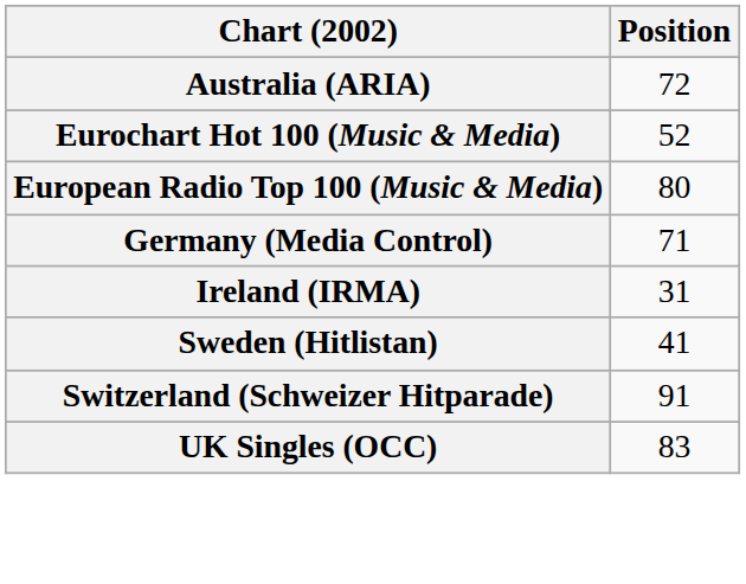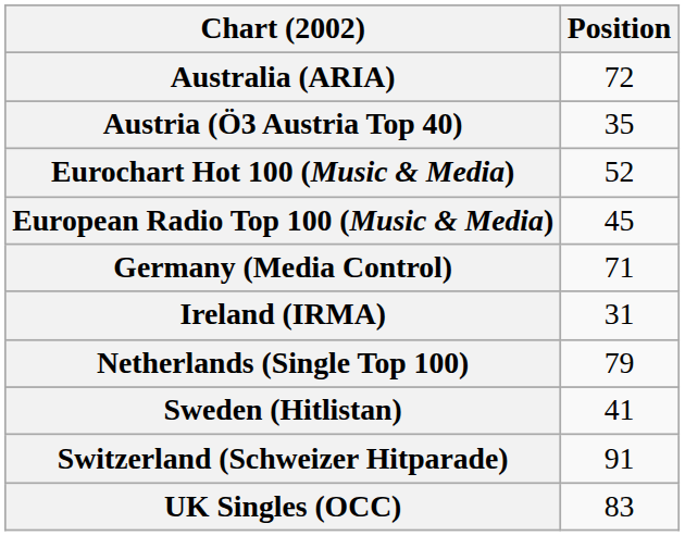+ row: Austria (Ö3 Austria Top 40) | 35
European Radio Top 100 (Music & Media) | Position: 80 -> 45
+ row: Netherlands (Single Top 100) | 79
